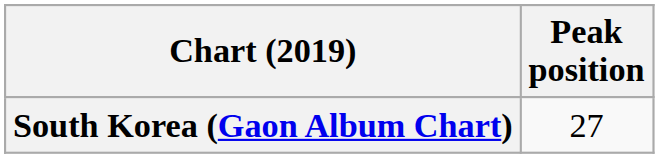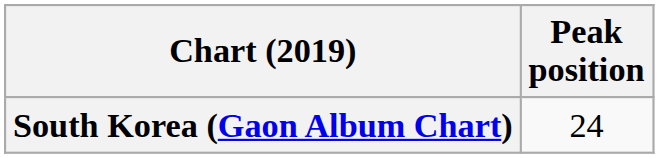South Korea (Gaon Album Chart) | Peak position: 27 -> 24
